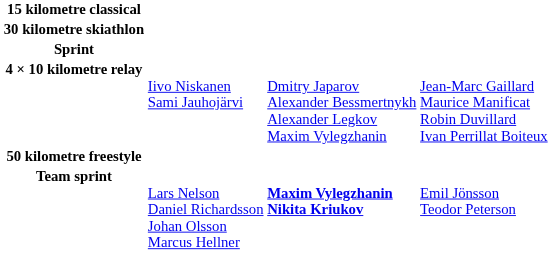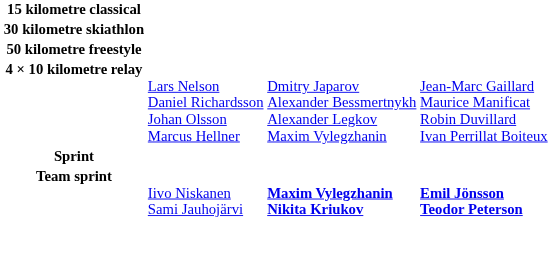rows swapped: 50 kilometre freestyle <-> Sprint
4 × 10 kilometre relay | column 2: Iivo Niskanen Sami Jauhojärvi -> Lars Nelson Daniel Richardsson Johan Olsson Marcus Hellner
Team sprint | column 2: Lars Nelson Daniel Richardsson Johan Olsson Marcus Hellner -> Iivo Niskanen Sami Jauhojärvi
Team sprint | column 4: normal -> bold
